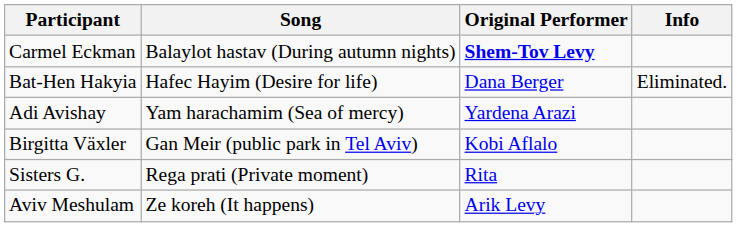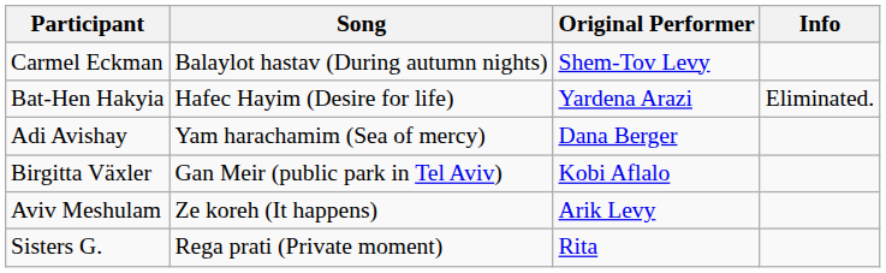Carmel Eckman | Original Performer: bold -> normal
Bat-Hen Hakyia | Original Performer: Dana Berger -> Yardena Arazi
Adi Avishay | Original Performer: Yardena Arazi -> Dana Berger
rows swapped: Sisters G. <-> Aviv Meshulam
